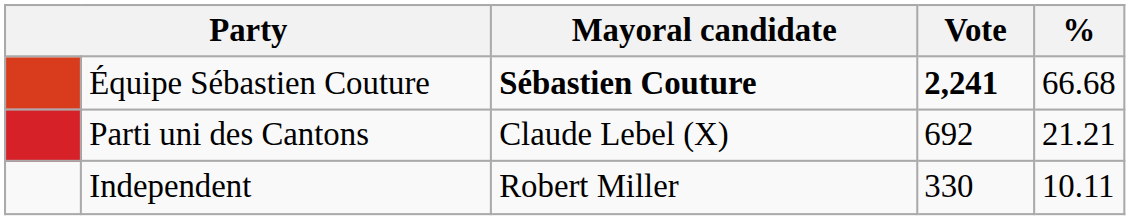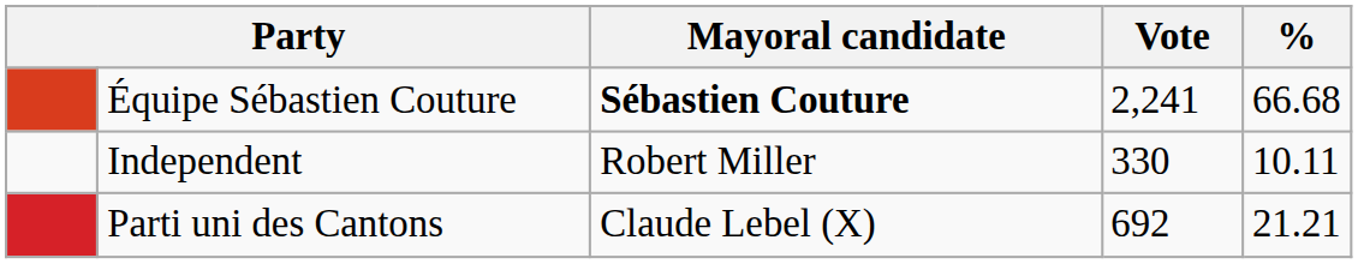Équipe Sébastien Couture | Vote: bold -> normal
rows swapped: Parti uni des Cantons <-> Independent
